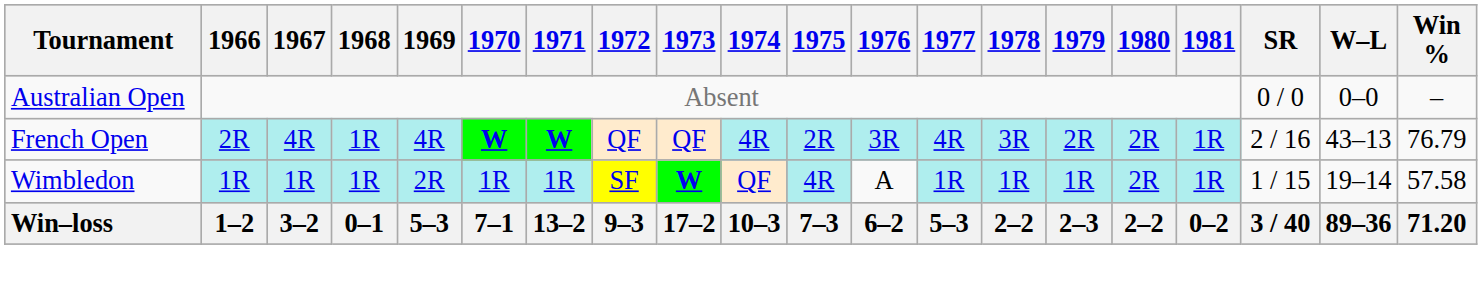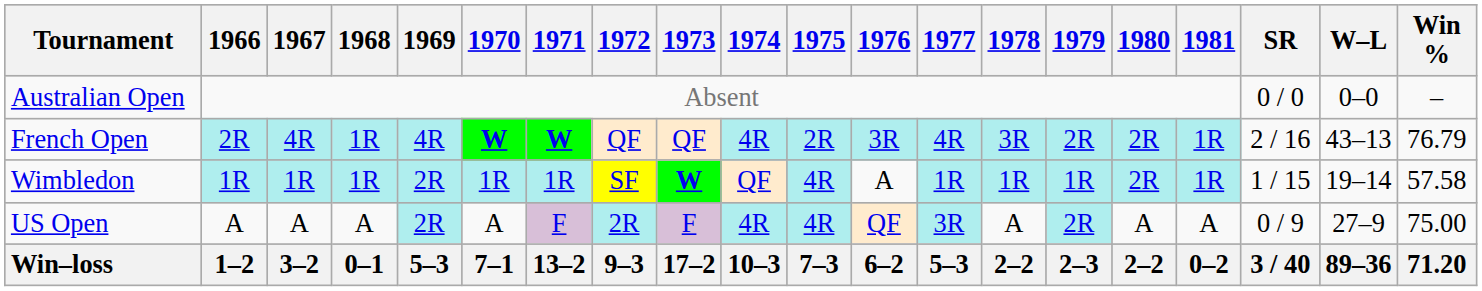+ row: US Open | A | A | A | 2R | A | F | 2R | F | 4R | 4R | QF | 3R | A | 2R | A | A | 0 / 9 | 27–9 | 75.00
